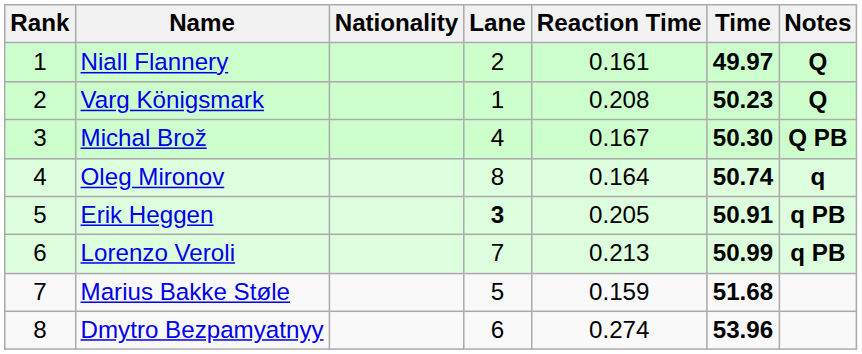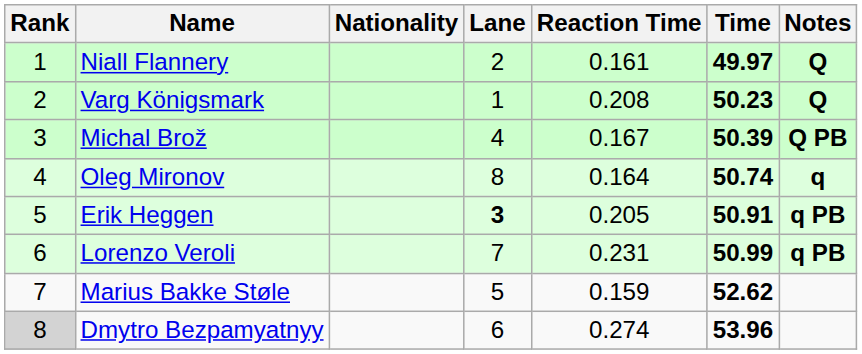Michal Brož | Time: 50.30 -> 50.39
Lorenzo Veroli | Reaction Time: 0.213 -> 0.231
Marius Bakke Støle | Time: 51.68 -> 52.62
Dmytro Bezpamyatnyy | Rank: no background -> lightgrey background
